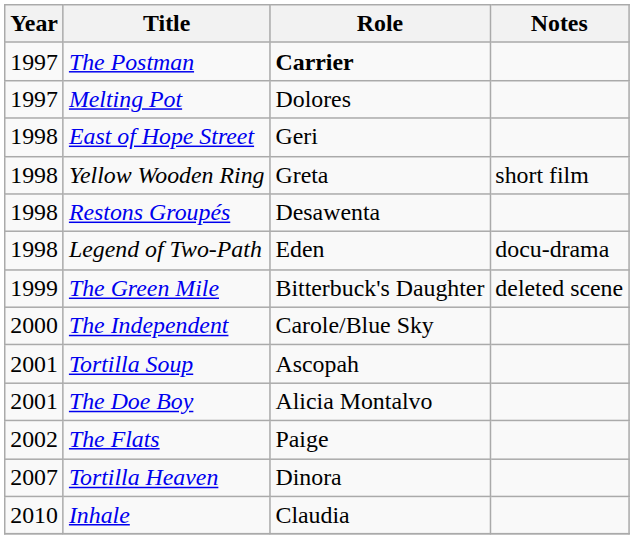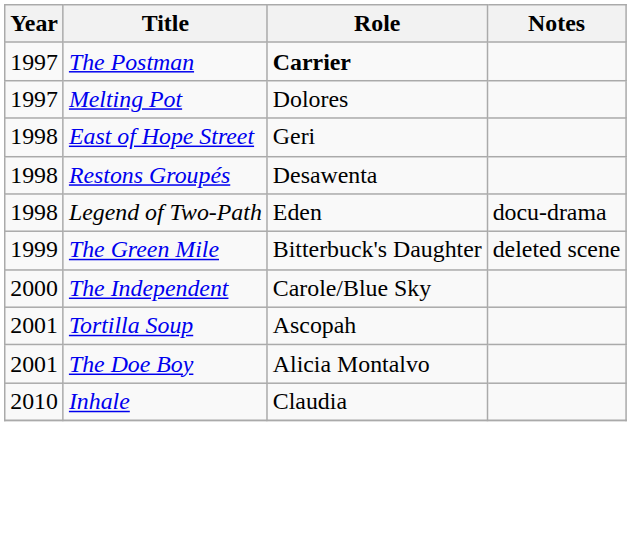- row: 1998 | Yellow Wooden Ring | Greta | short film
- row: 2002 | The Flats | Paige
- row: 2007 | Tortilla Heaven | Dinora
